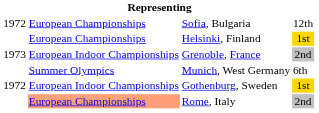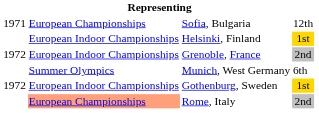Sofia, Bulgaria | column 1: 1972 -> 1971
Helsinki, Finland | column 2: European Championships -> European Indoor Championships
Grenoble, France | column 1: 1973 -> 1972
